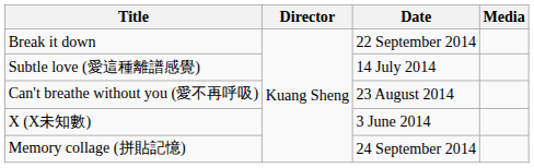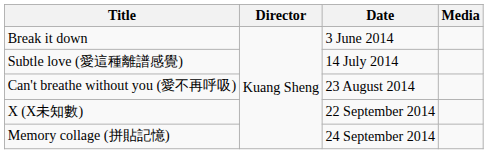Break it down | Date: 22 September 2014 -> 3 June 2014
X (X未知數) | Date: 3 June 2014 -> 22 September 2014
